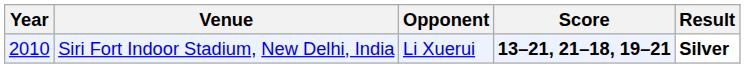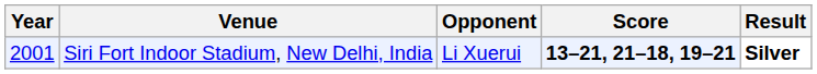Siri Fort Indoor Stadium, New Delhi, India | Year: 2010 -> 2001
